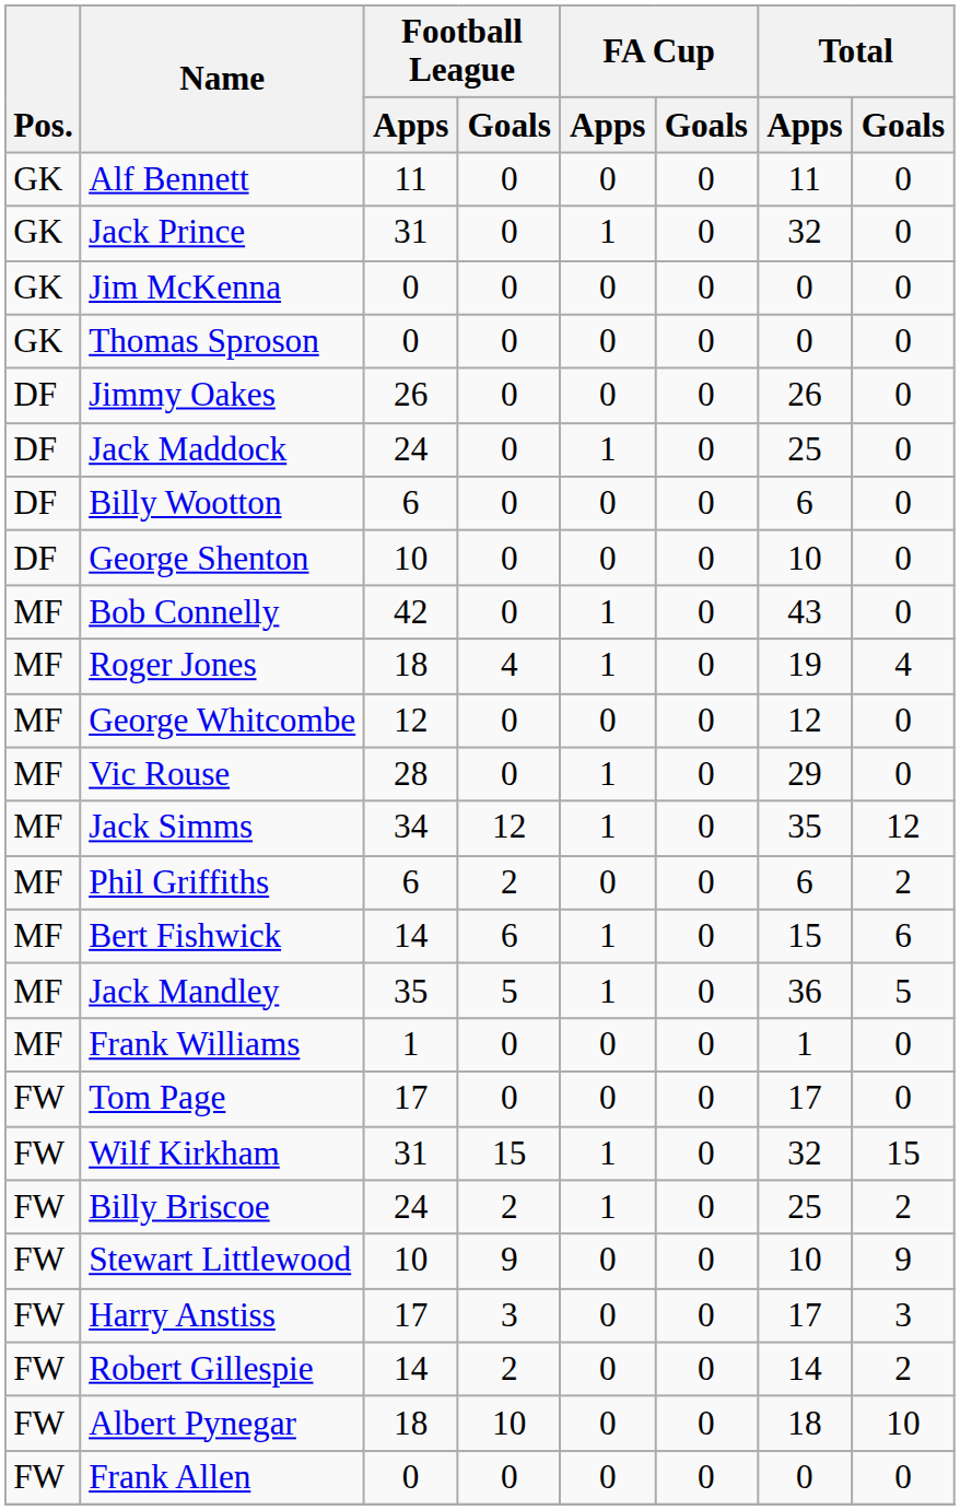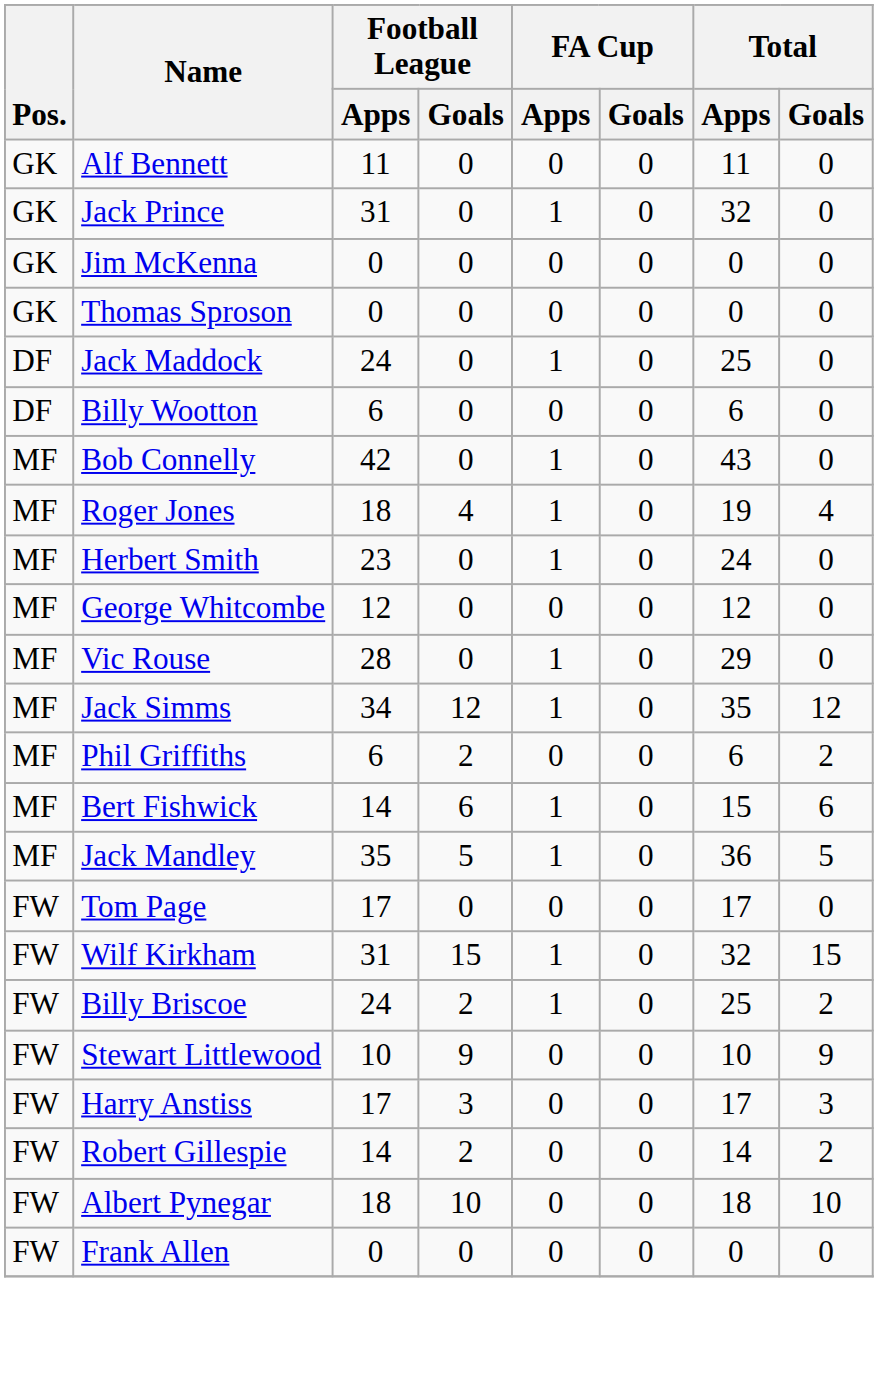- row: DF | Jimmy Oakes | 26 | 0 | 0 | 0 | 26 | 0
- row: DF | George Shenton | 10 | 0 | 0 | 0 | 10 | 0
+ row: MF | Herbert Smith | 23 | 0 | 1 | 0 | 24 | 0
- row: MF | Frank Williams | 1 | 0 | 0 | 0 | 1 | 0
